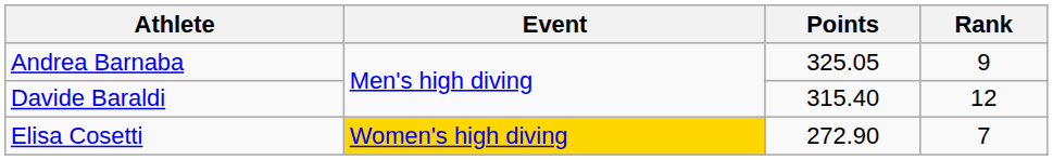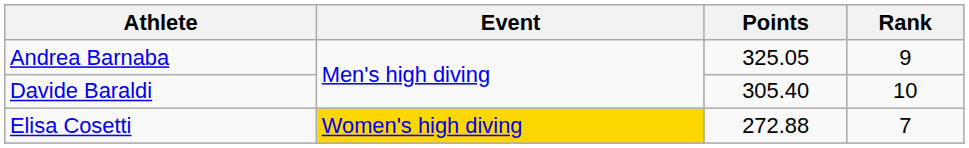Davide Baraldi | Points: 315.40 -> 305.40
Davide Baraldi | Rank: 12 -> 10
Elisa Cosetti | Points: 272.90 -> 272.88
